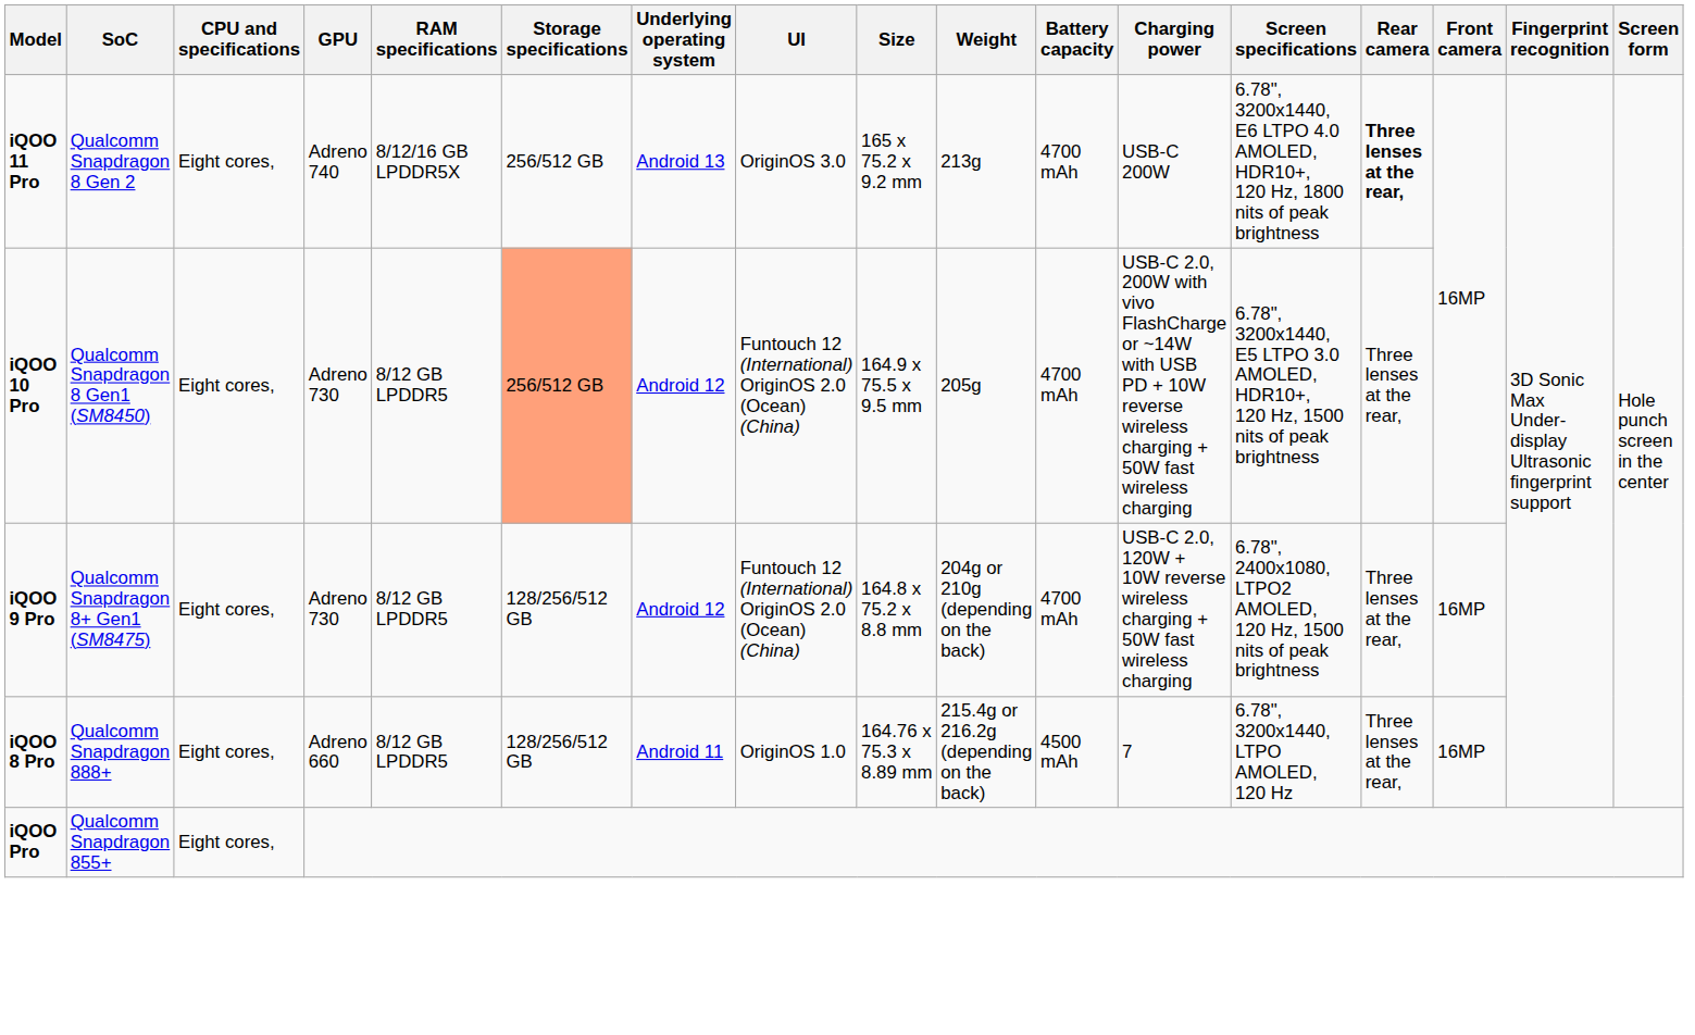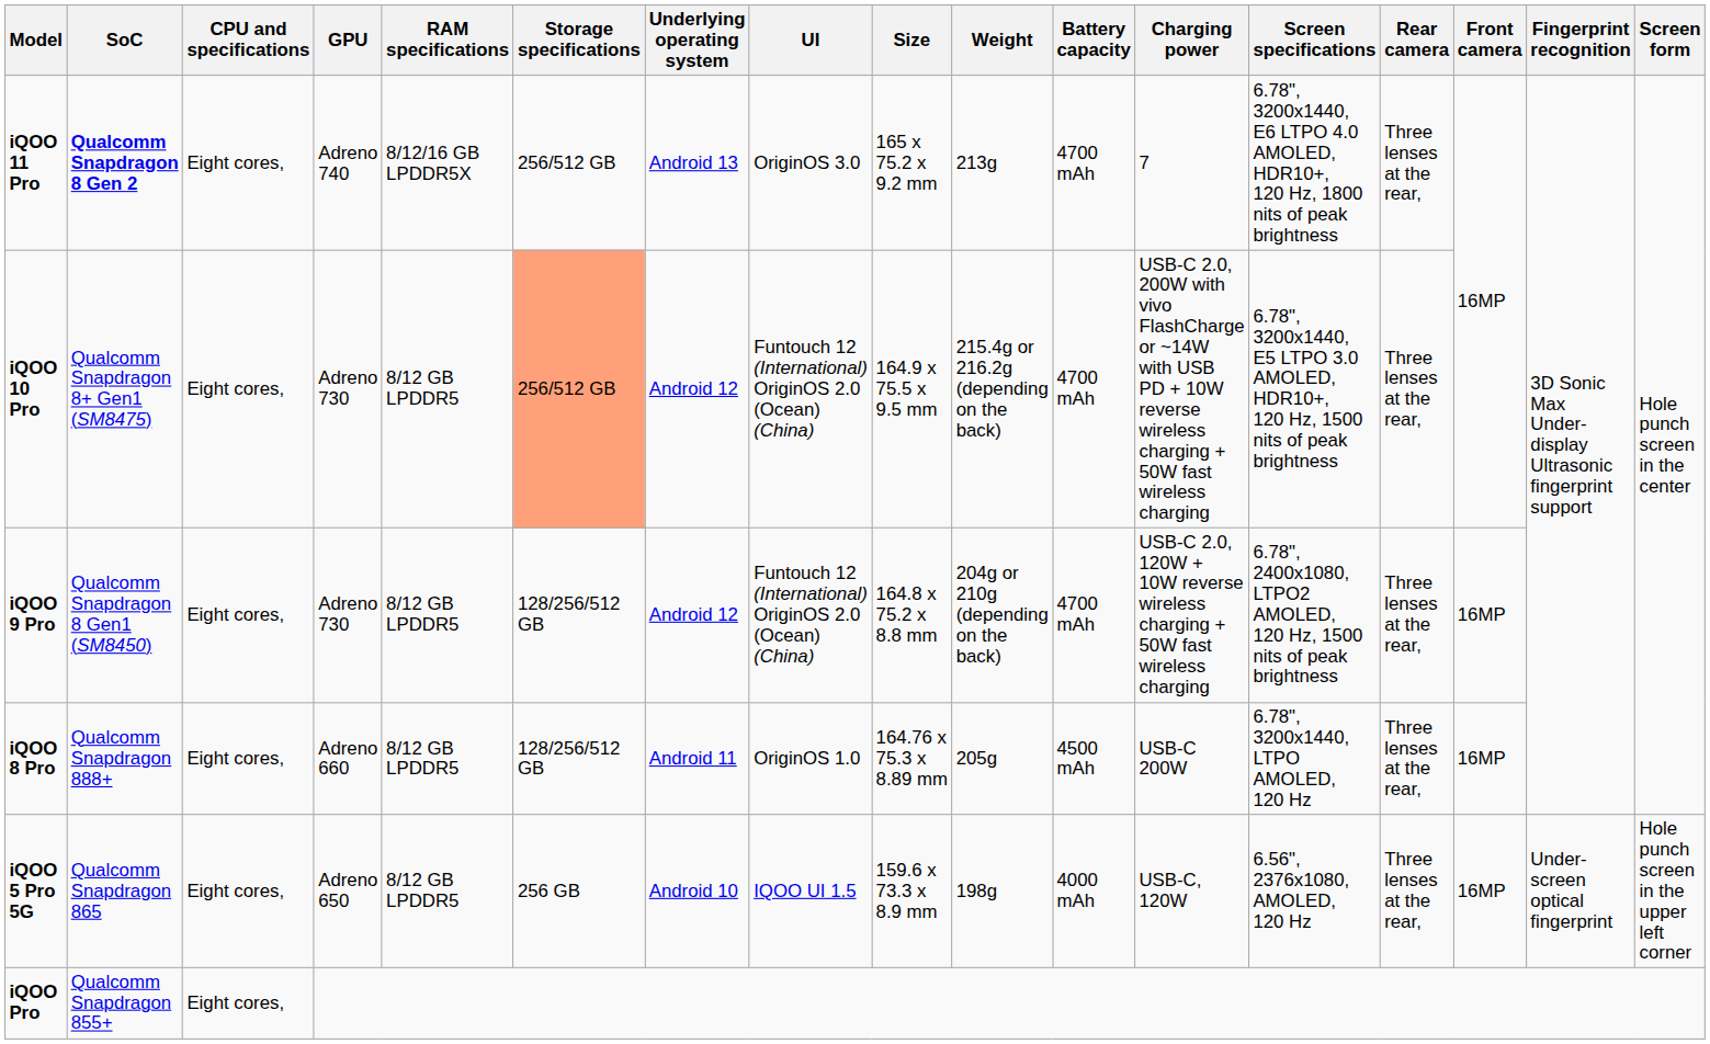iQOO 11 Pro | SoC: normal -> bold
iQOO 11 Pro | Charging power: USB-C 200W -> 7
iQOO 11 Pro | Rear camera: bold -> normal
iQOO 10 Pro | SoC: Qualcomm Snapdragon 8 Gen1 (SM8450) -> Qualcomm Snapdragon 8+ Gen1 (SM8475)
iQOO 10 Pro | Weight: 205g -> 215.4g or 216.2g (depending on the back)
iQOO 9 Pro | SoC: Qualcomm Snapdragon 8+ Gen1 (SM8475) -> Qualcomm Snapdragon 8 Gen1 (SM8450)
iQOO 8 Pro | Weight: 215.4g or 216.2g (depending on the back) -> 205g
iQOO 8 Pro | Charging power: 7 -> USB-C 200W
+ row: iQOO 5 Pro 5G | Qualcomm Snapdragon 865 | Eight cores, | Adreno 650 | 8/12 GB LPDDR5 | 256 GB | Android 10 | IQOO UI 1.5 | 159.6 x 73.3 x 8.9 mm | 198g | 4000 mAh | USB-C, 120W | 6.56", 2376x1080, AMOLED, 120 Hz | Three lenses at the rear, | 16MP | Under-screen optical fingerprint | Hole punch screen in the upper left corner
